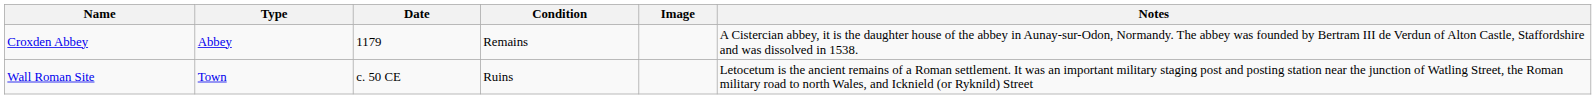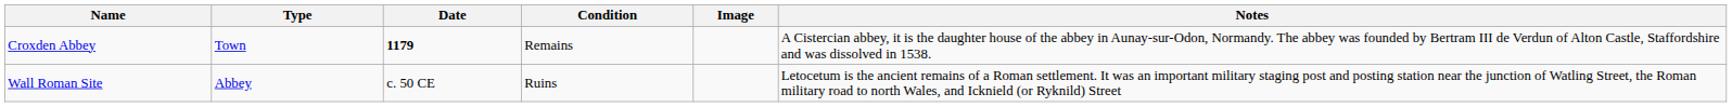Croxden Abbey | Type: Abbey -> Town
Croxden Abbey | Date: normal -> bold
Wall Roman Site | Type: Town -> Abbey
